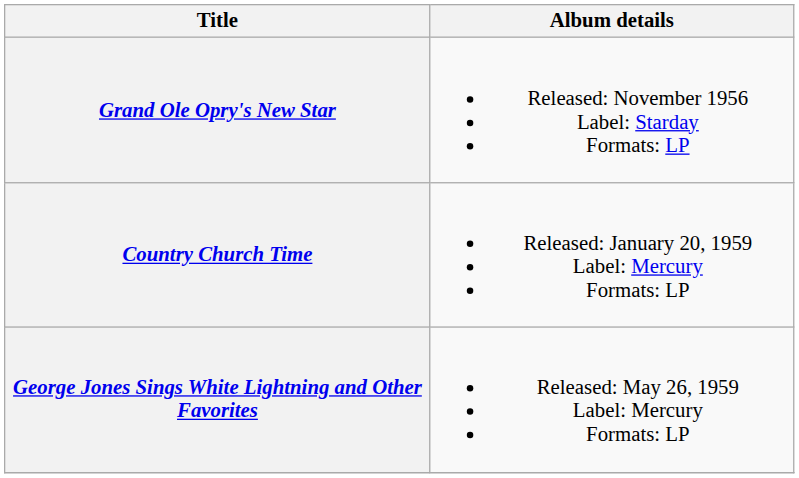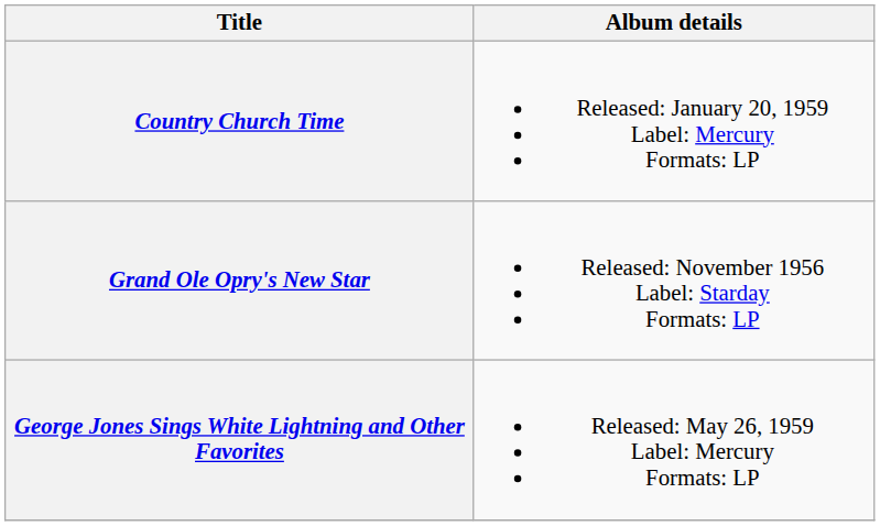rows swapped: Grand Ole Opry's New Star <-> Country Church Time
